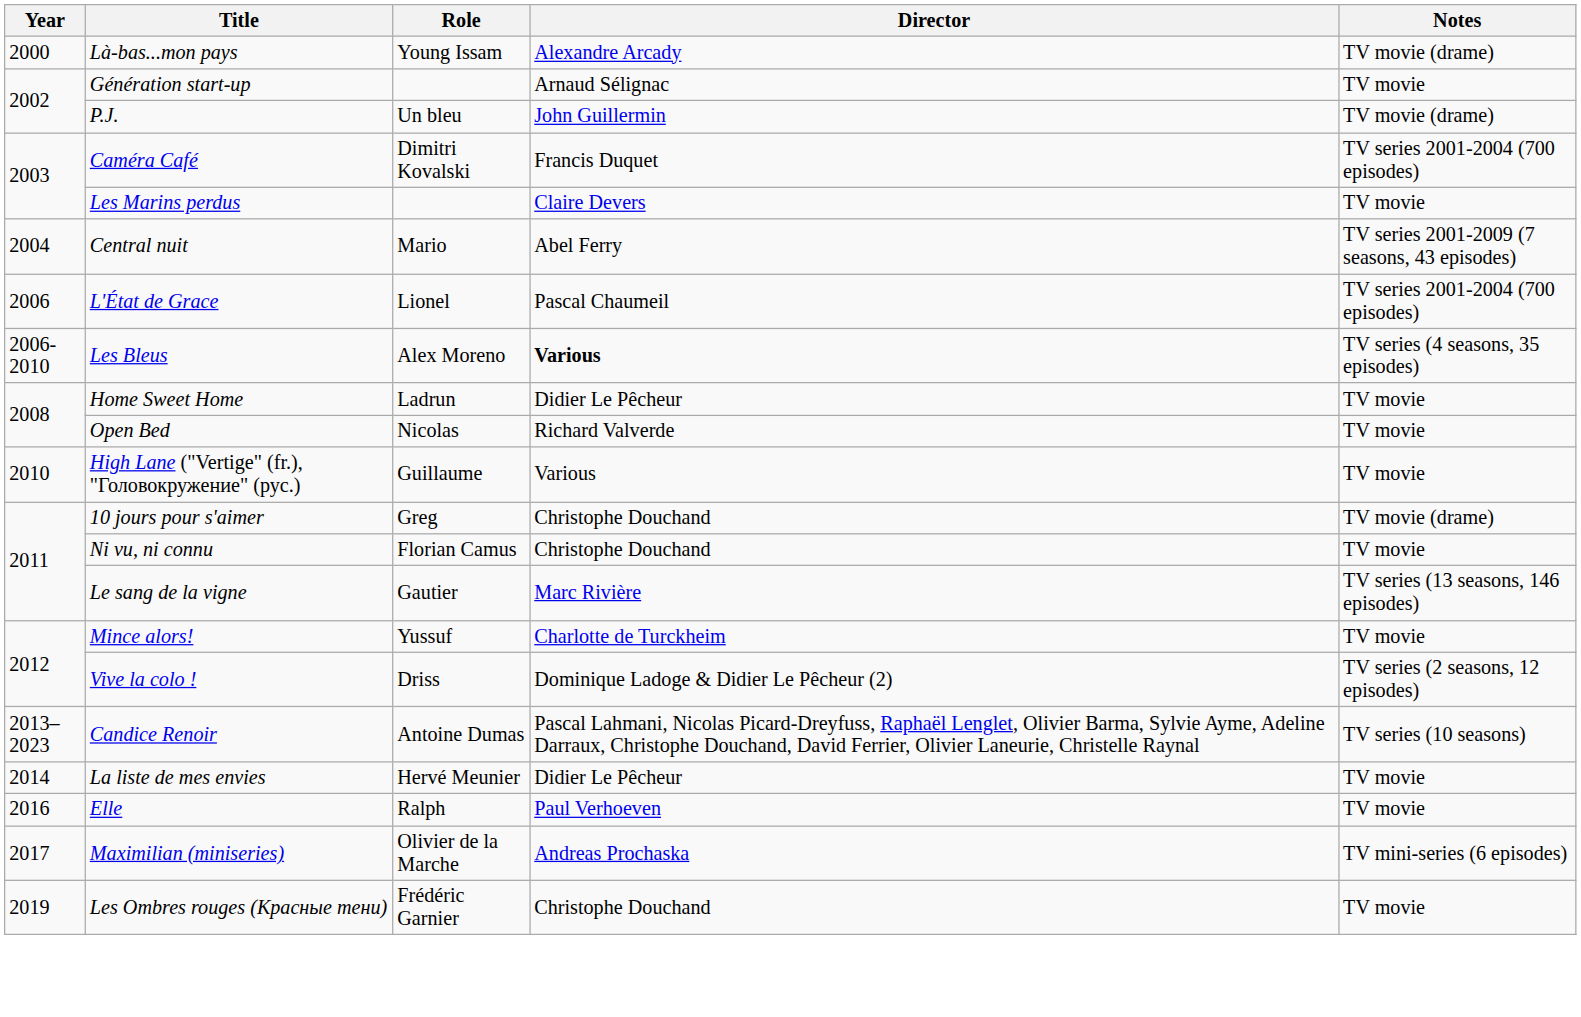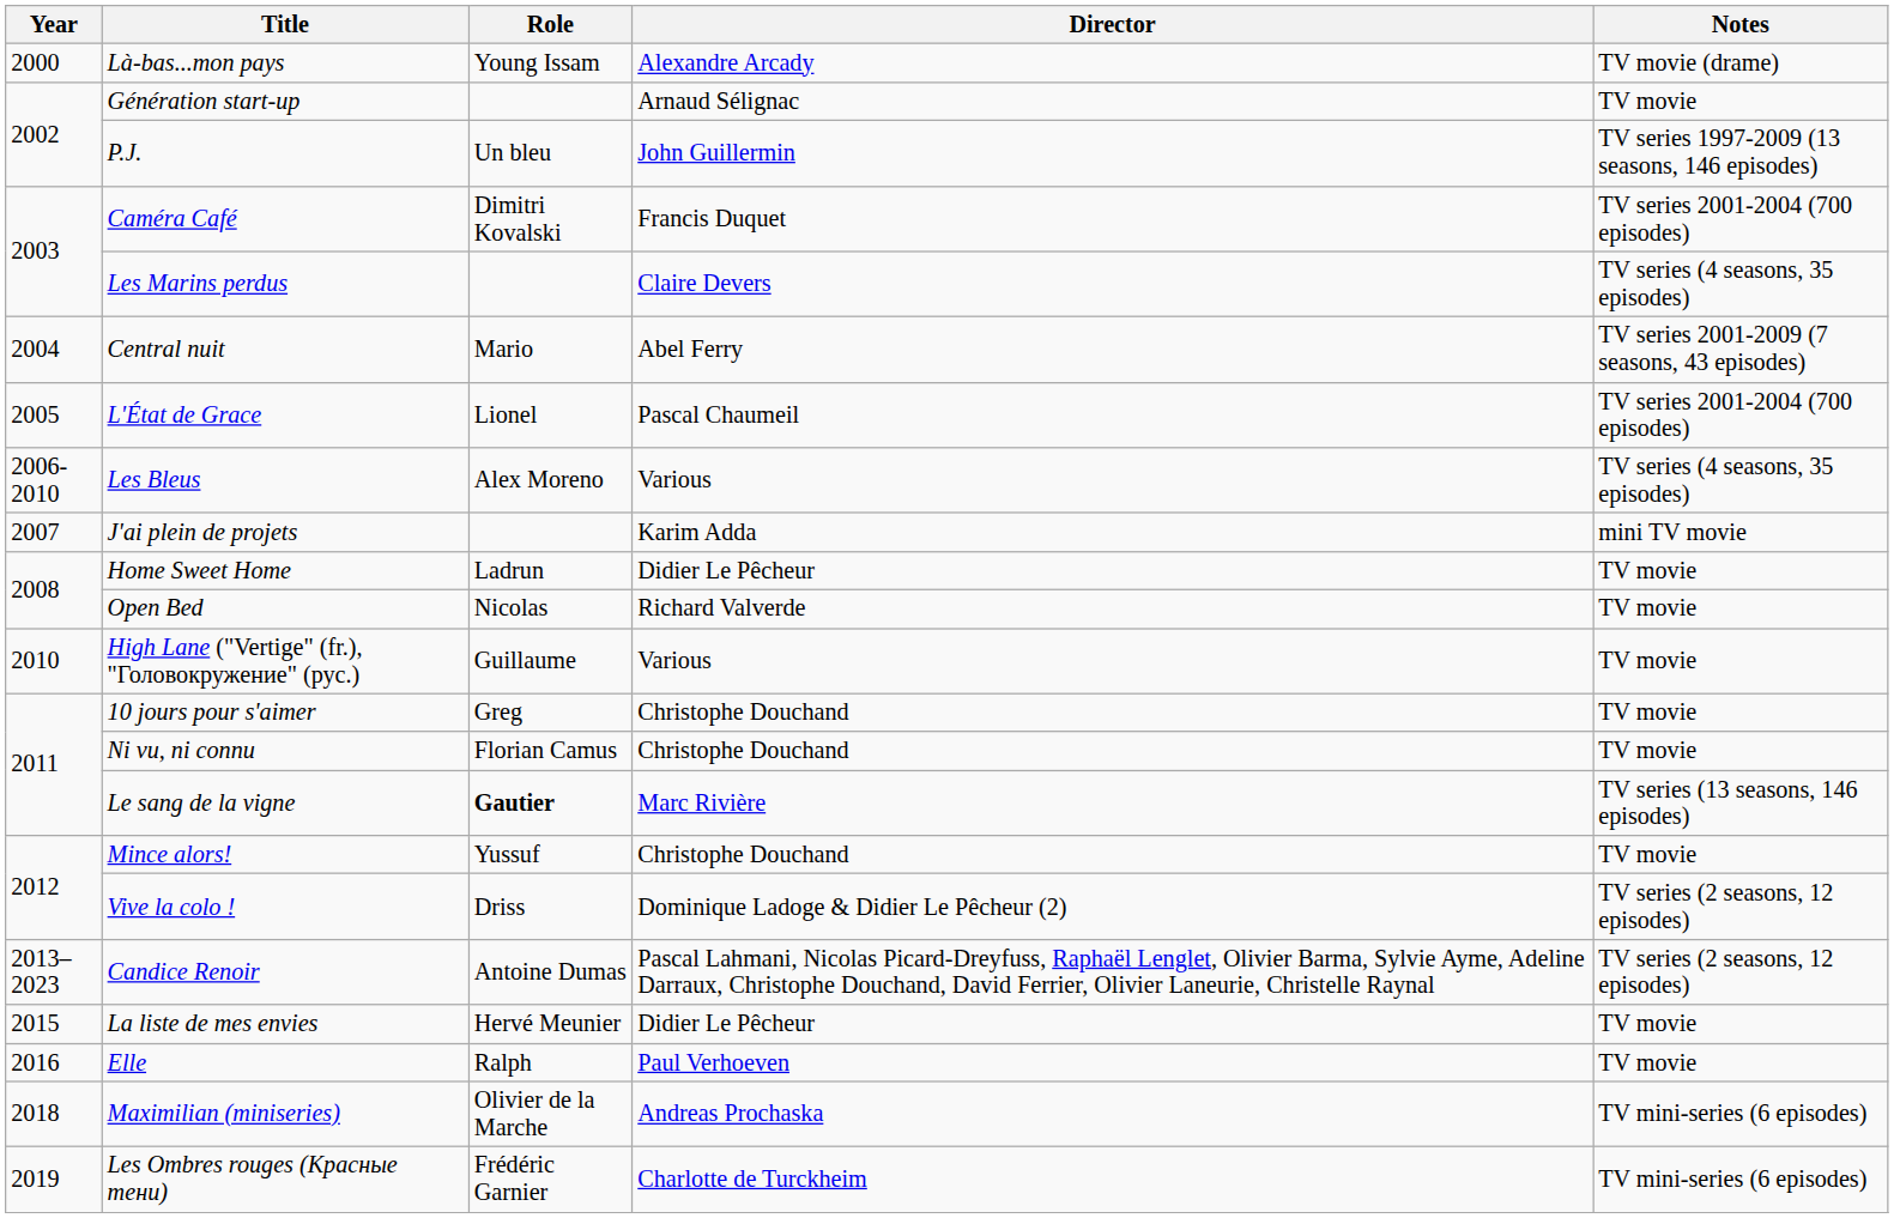P.J. | Notes: TV movie (drame) -> TV series 1997-2009 (13 seasons, 146 episodes)
Les Marins perdus | Notes: TV movie -> TV series (4 seasons, 35 episodes)
L'État de Grace | Year: 2006 -> 2005
Les Bleus | Director: bold -> normal
+ row: 2007 | J'ai plein de projets | Karim Adda | mini TV movie
10 jours pour s'aimer | Notes: TV movie (drame) -> TV movie
Le sang de la vigne | Role: normal -> bold
Mince alors! | Director: Charlotte de Turckheim -> Christophe Douchand
Candice Renoir | Notes: TV series (10 seasons) -> TV series (2 seasons, 12 episodes)
La liste de mes envies | Year: 2014 -> 2015
Maximilian (miniseries) | Year: 2017 -> 2018
Les Ombres rouges (Красные тени) | Director: Christophe Douchand -> Charlotte de Turckheim
Les Ombres rouges (Красные тени) | Notes: TV movie -> TV mini-series (6 episodes)
